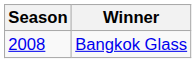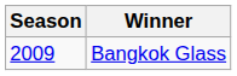Bangkok Glass | Season: 2008 -> 2009
